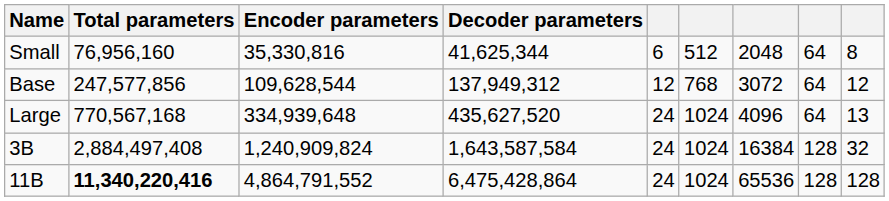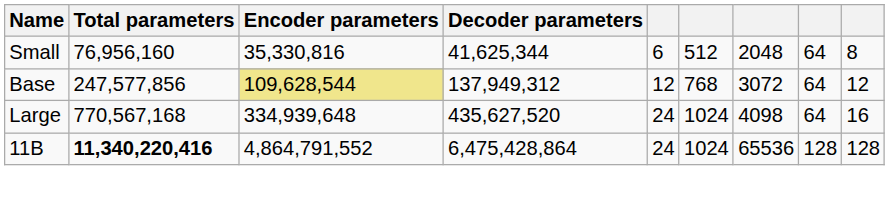Base | Encoder parameters: no background -> khaki background
Large | column 7: 4096 -> 4098
Large | column 9: 13 -> 16
- row: 3B | 2,884,497,408 | 1,240,909,824 | 1,643,587,584 | 24 | 1024 | 16384 | 128 | 32
